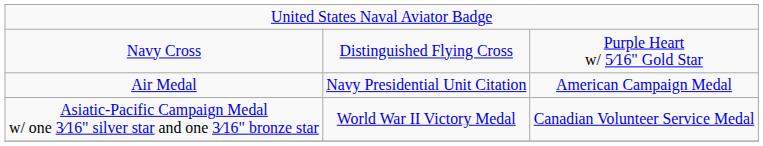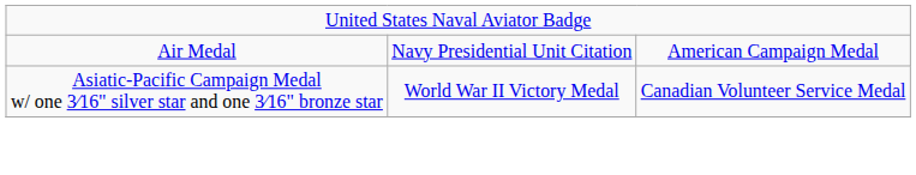- row: Navy Cross | Distinguished Flying Cross | Purple Heart w/ 5⁄16" Gold Star
